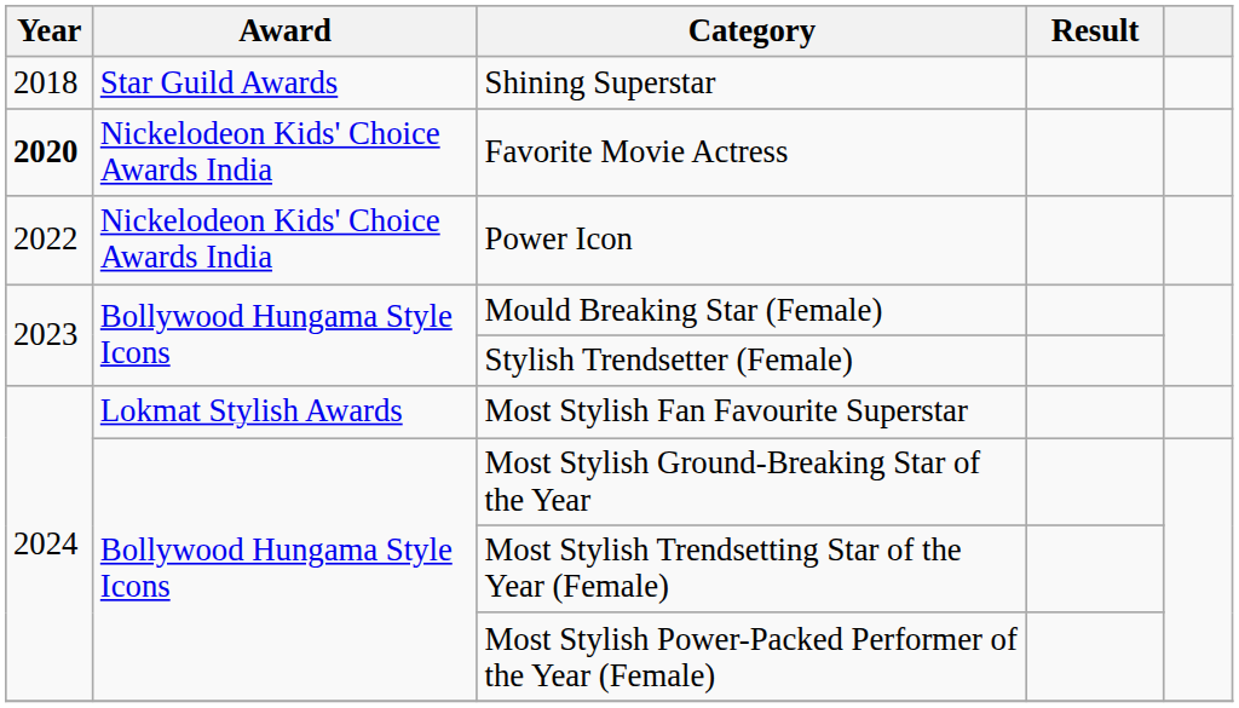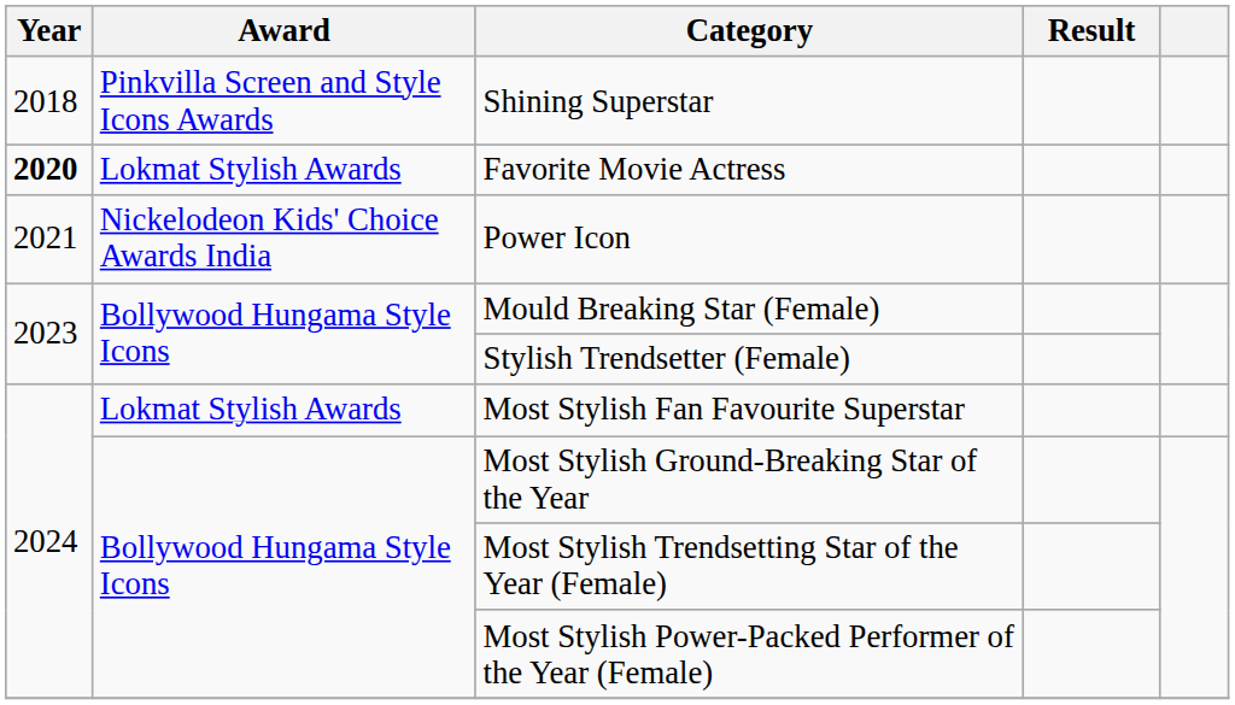Shining Superstar | Award: Star Guild Awards -> Pinkvilla Screen and Style Icons Awards
Favorite Movie Actress | Award: Nickelodeon Kids' Choice Awards India -> Lokmat Stylish Awards
Power Icon | Year: 2022 -> 2021
